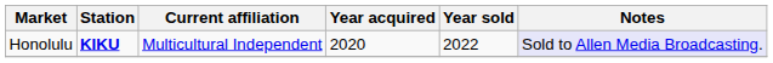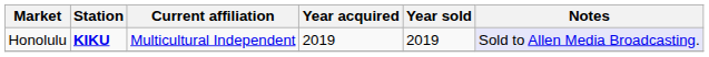Honolulu | Year acquired: 2020 -> 2019
Honolulu | Year sold: 2022 -> 2019
